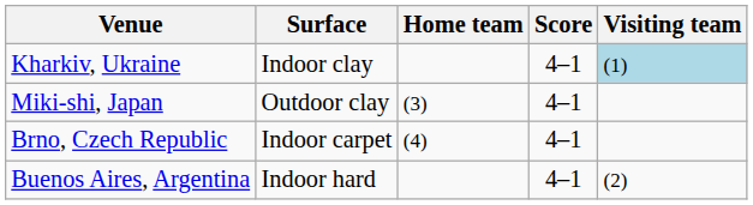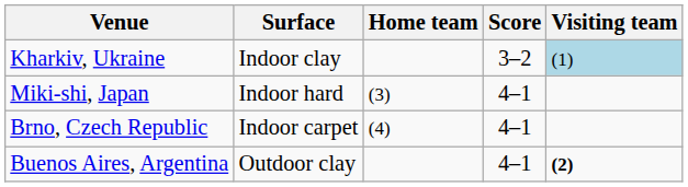Kharkiv, Ukraine | Score: 4–1 -> 3–2
Miki-shi, Japan | Surface: Outdoor clay -> Indoor hard
Buenos Aires, Argentina | Surface: Indoor hard -> Outdoor clay
Buenos Aires, Argentina | Visiting team: normal -> bold
